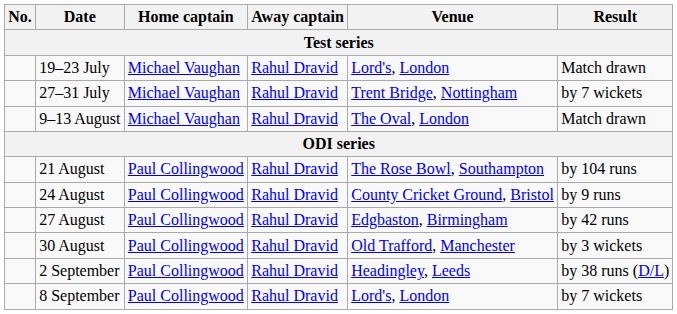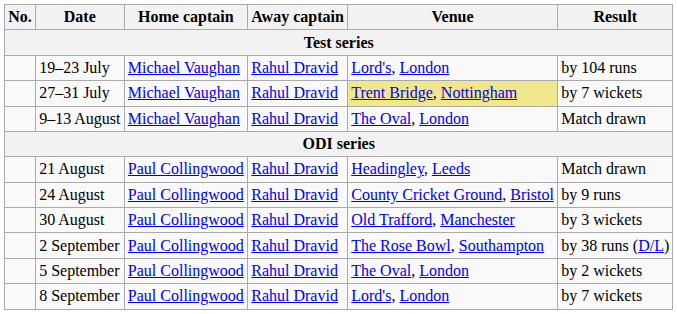19–23 July | Result: Match drawn -> by 104 runs
27–31 July | Venue: no background -> khaki background
21 August | Venue: The Rose Bowl, Southampton -> Headingley, Leeds
21 August | Result: by 104 runs -> Match drawn
- row: 27 August | Paul Collingwood | Rahul Dravid | Edgbaston, Birmingham | by 42 runs
2 September | Venue: Headingley, Leeds -> The Rose Bowl, Southampton
+ row: 5 September | Paul Collingwood | Rahul Dravid | The Oval, London | by 2 wickets
